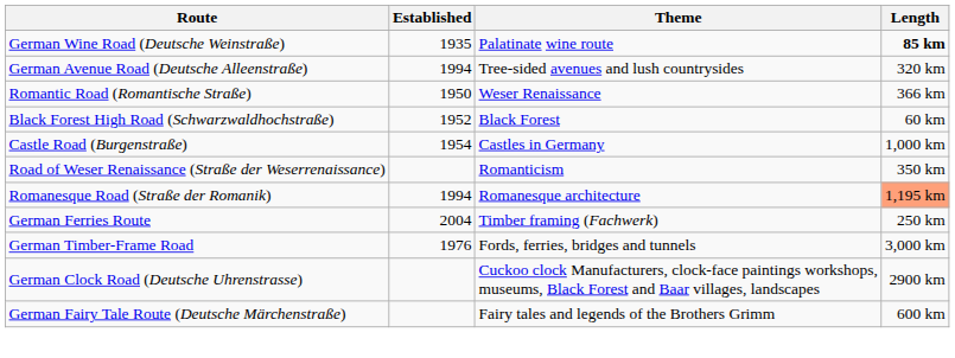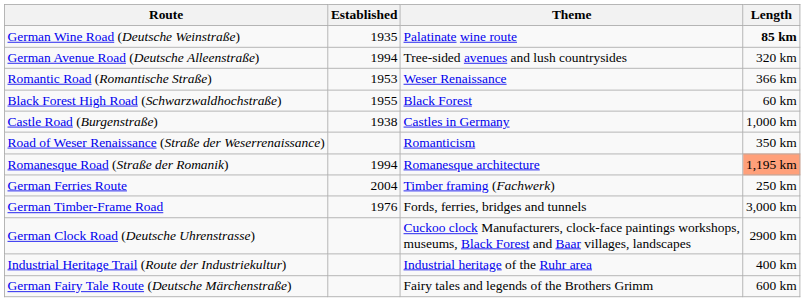Romantic Road (Romantische Straße) | Established: 1950 -> 1953
Black Forest High Road (Schwarzwaldhochstraße) | Established: 1952 -> 1955
Castle Road (Burgenstraße) | Established: 1954 -> 1938
+ row: Industrial Heritage Trail (Route der Industriekultur) | Industrial heritage of the Ruhr area | 400 km
